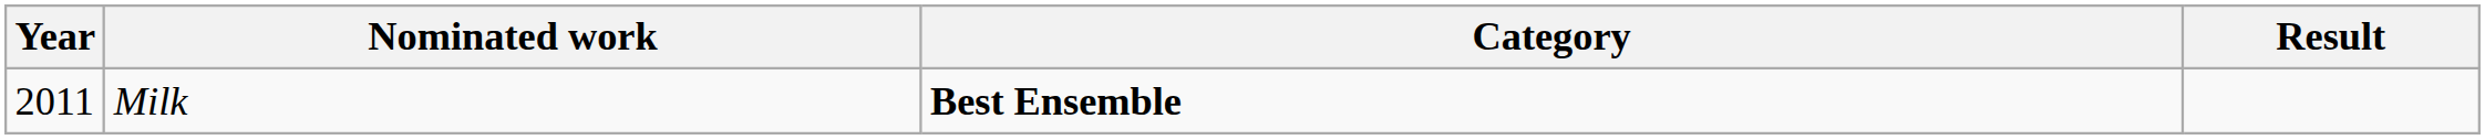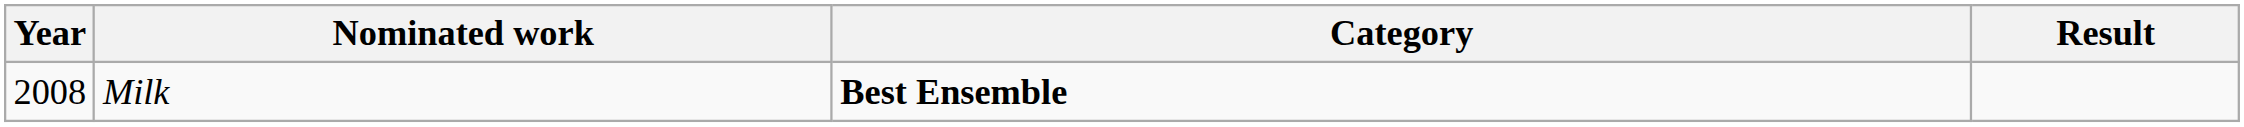Milk | Year: 2011 -> 2008
